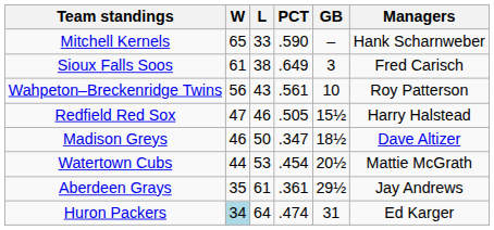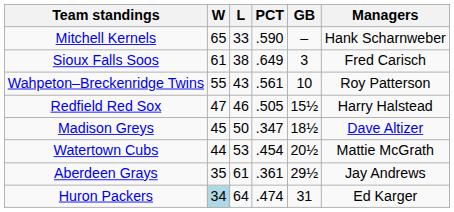Wahpeton–Breckenridge Twins | W: 56 -> 55
Madison Greys | W: 46 -> 45
